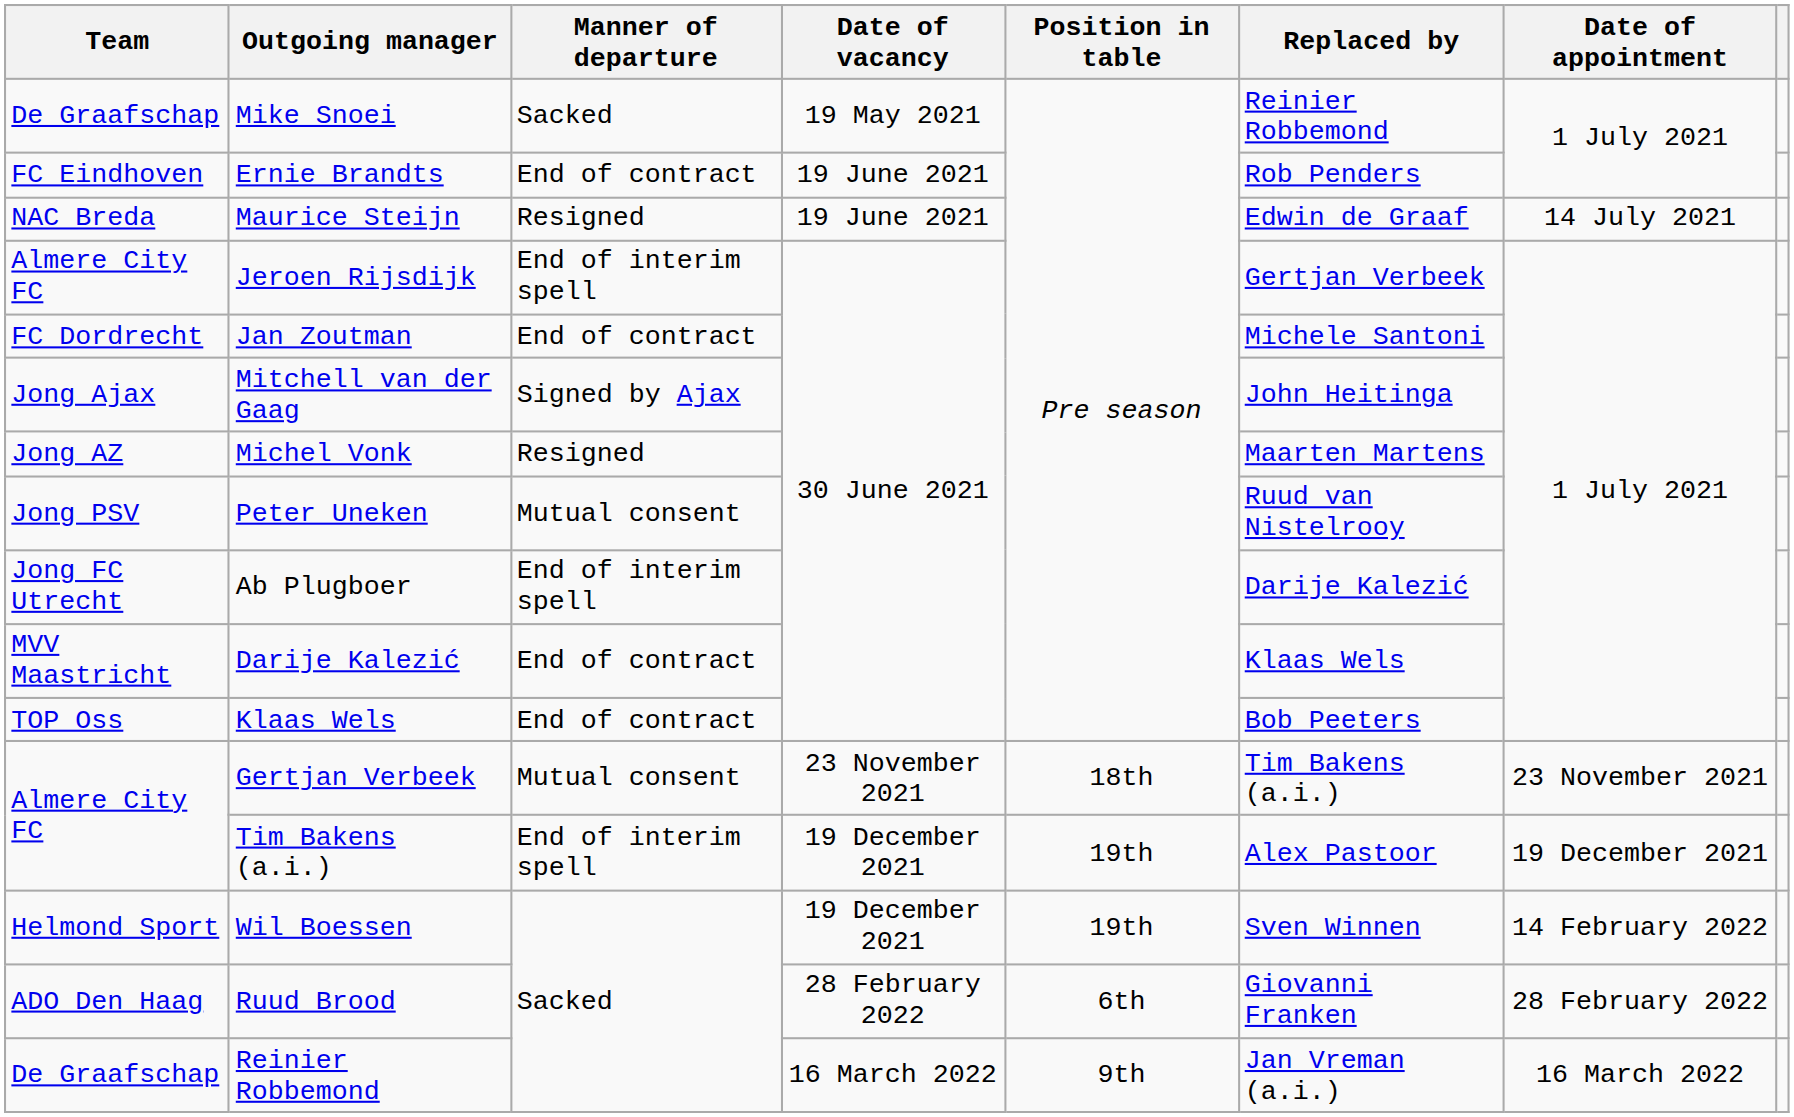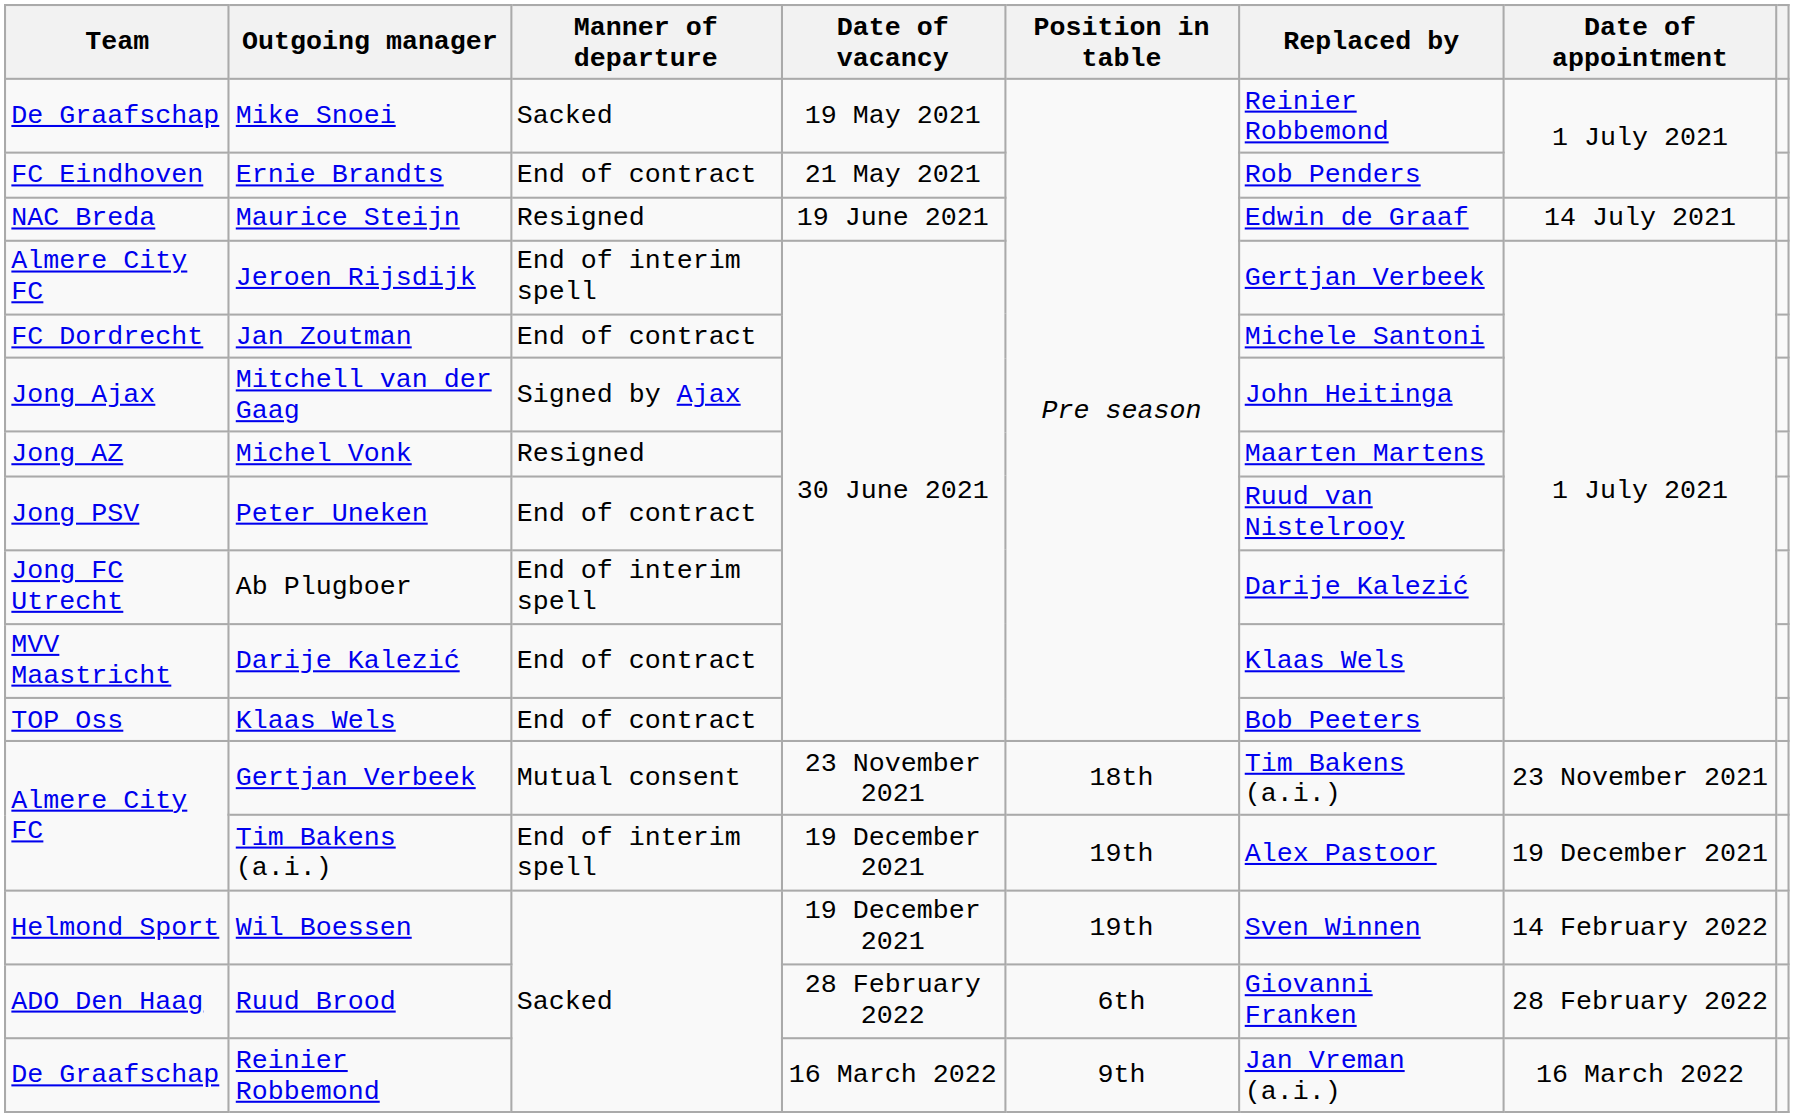Ernie Brandts | Date of vacancy: 19 June 2021 -> 21 May 2021
Peter Uneken | Manner of departure: Mutual consent -> End of contract
